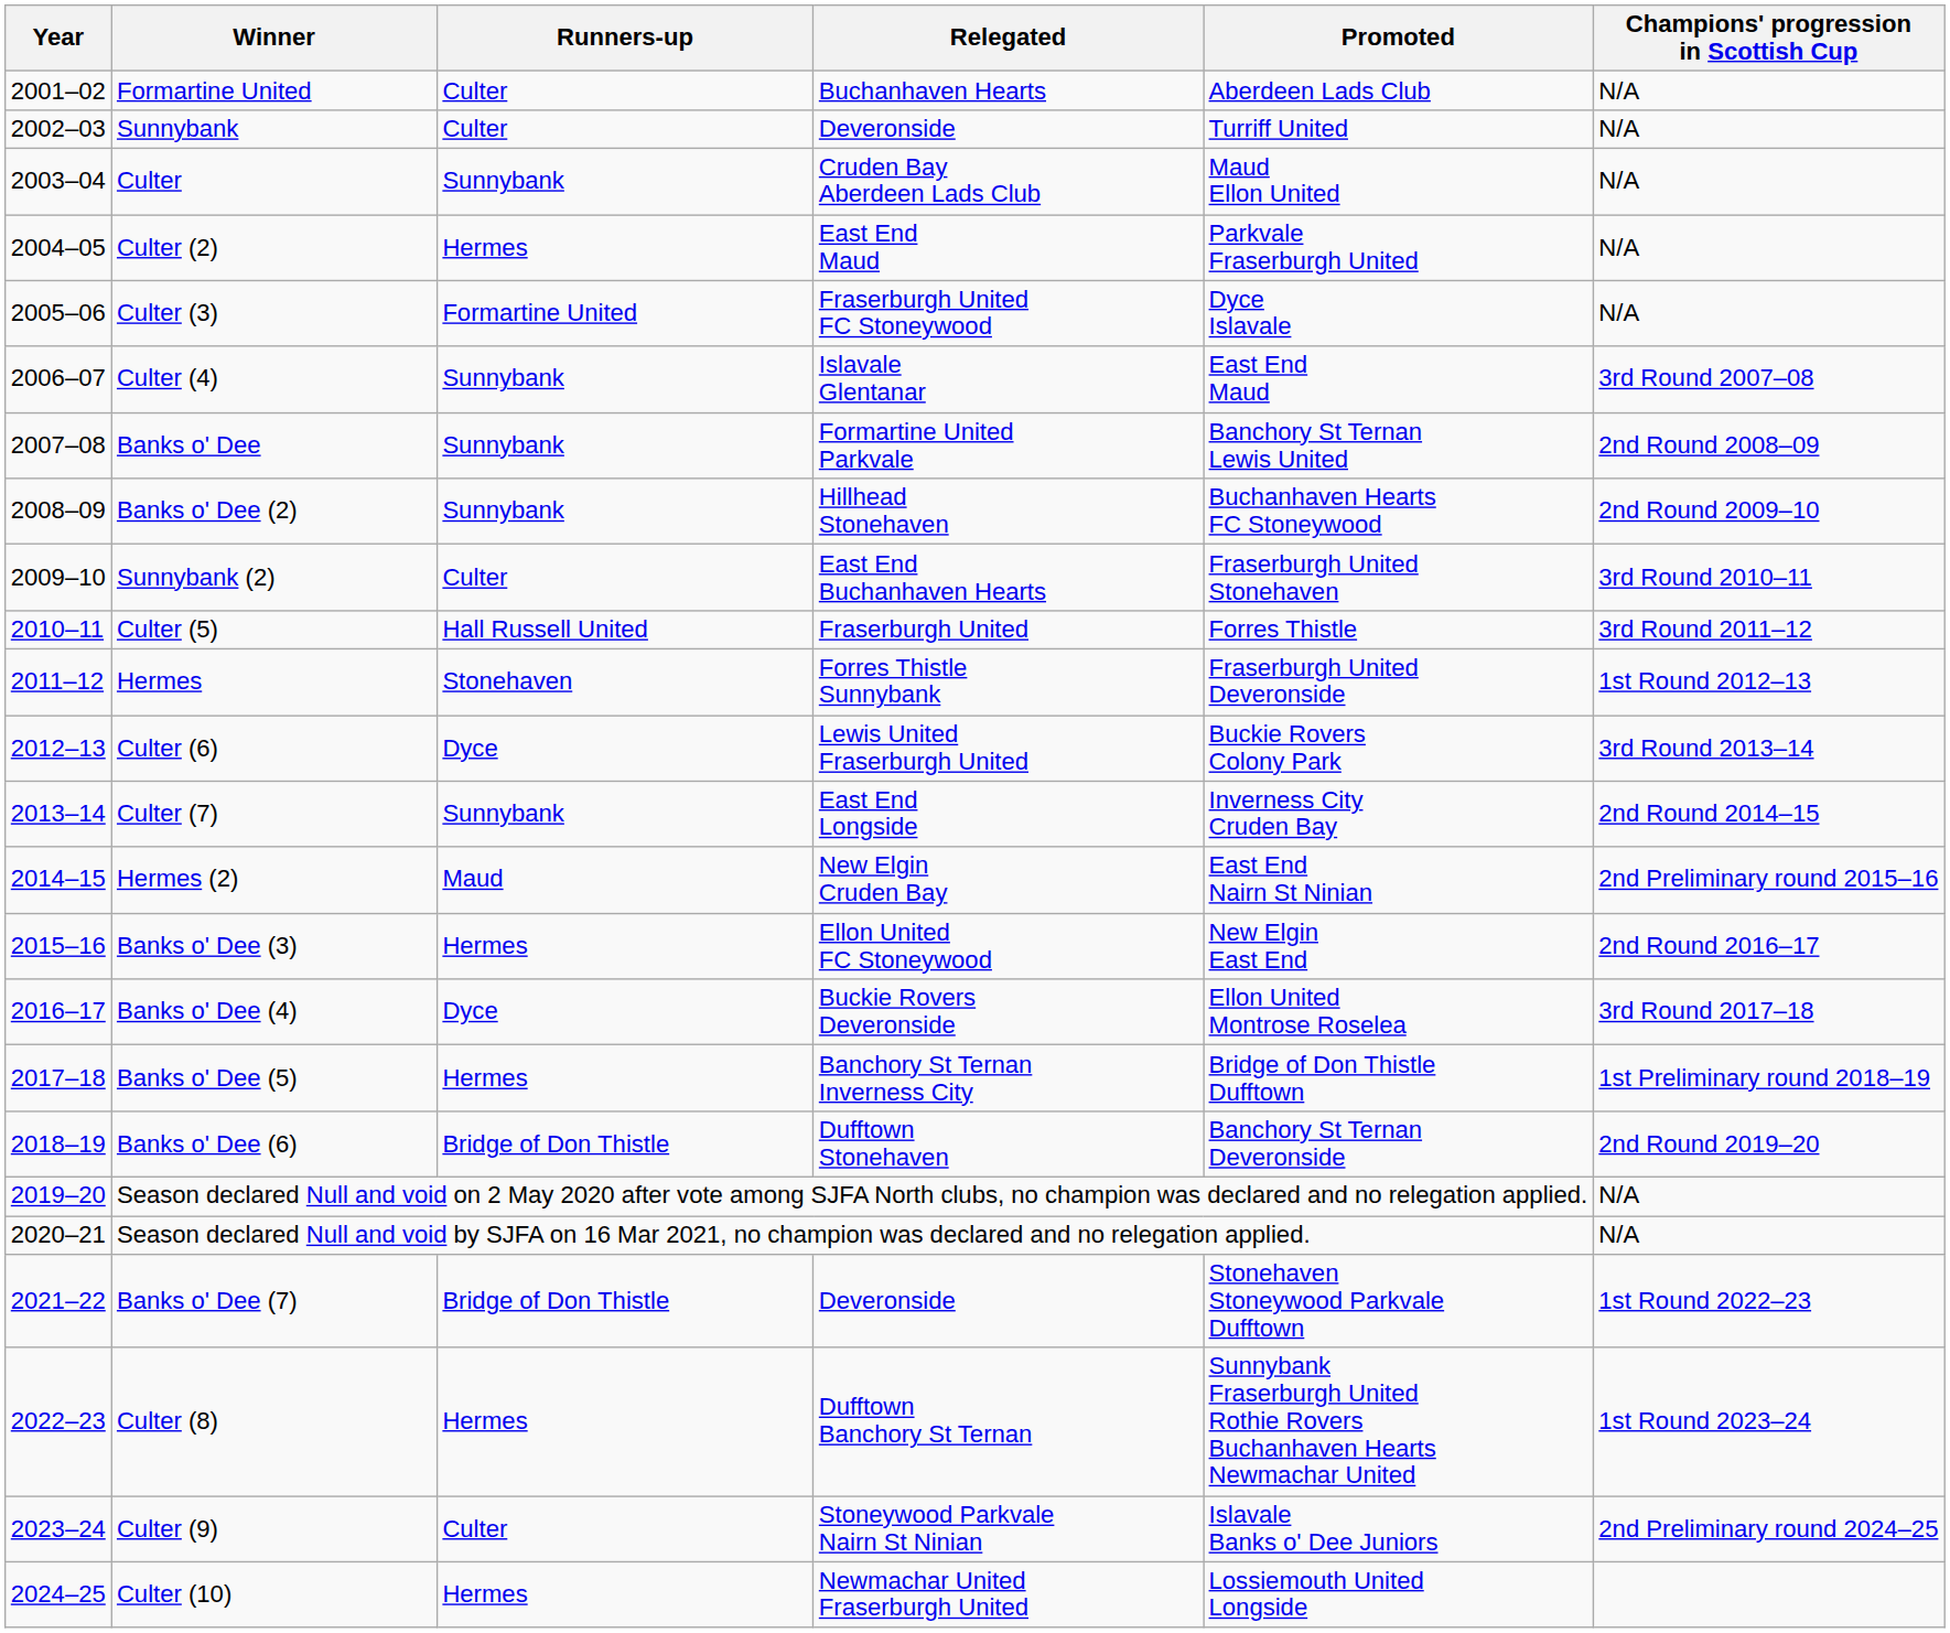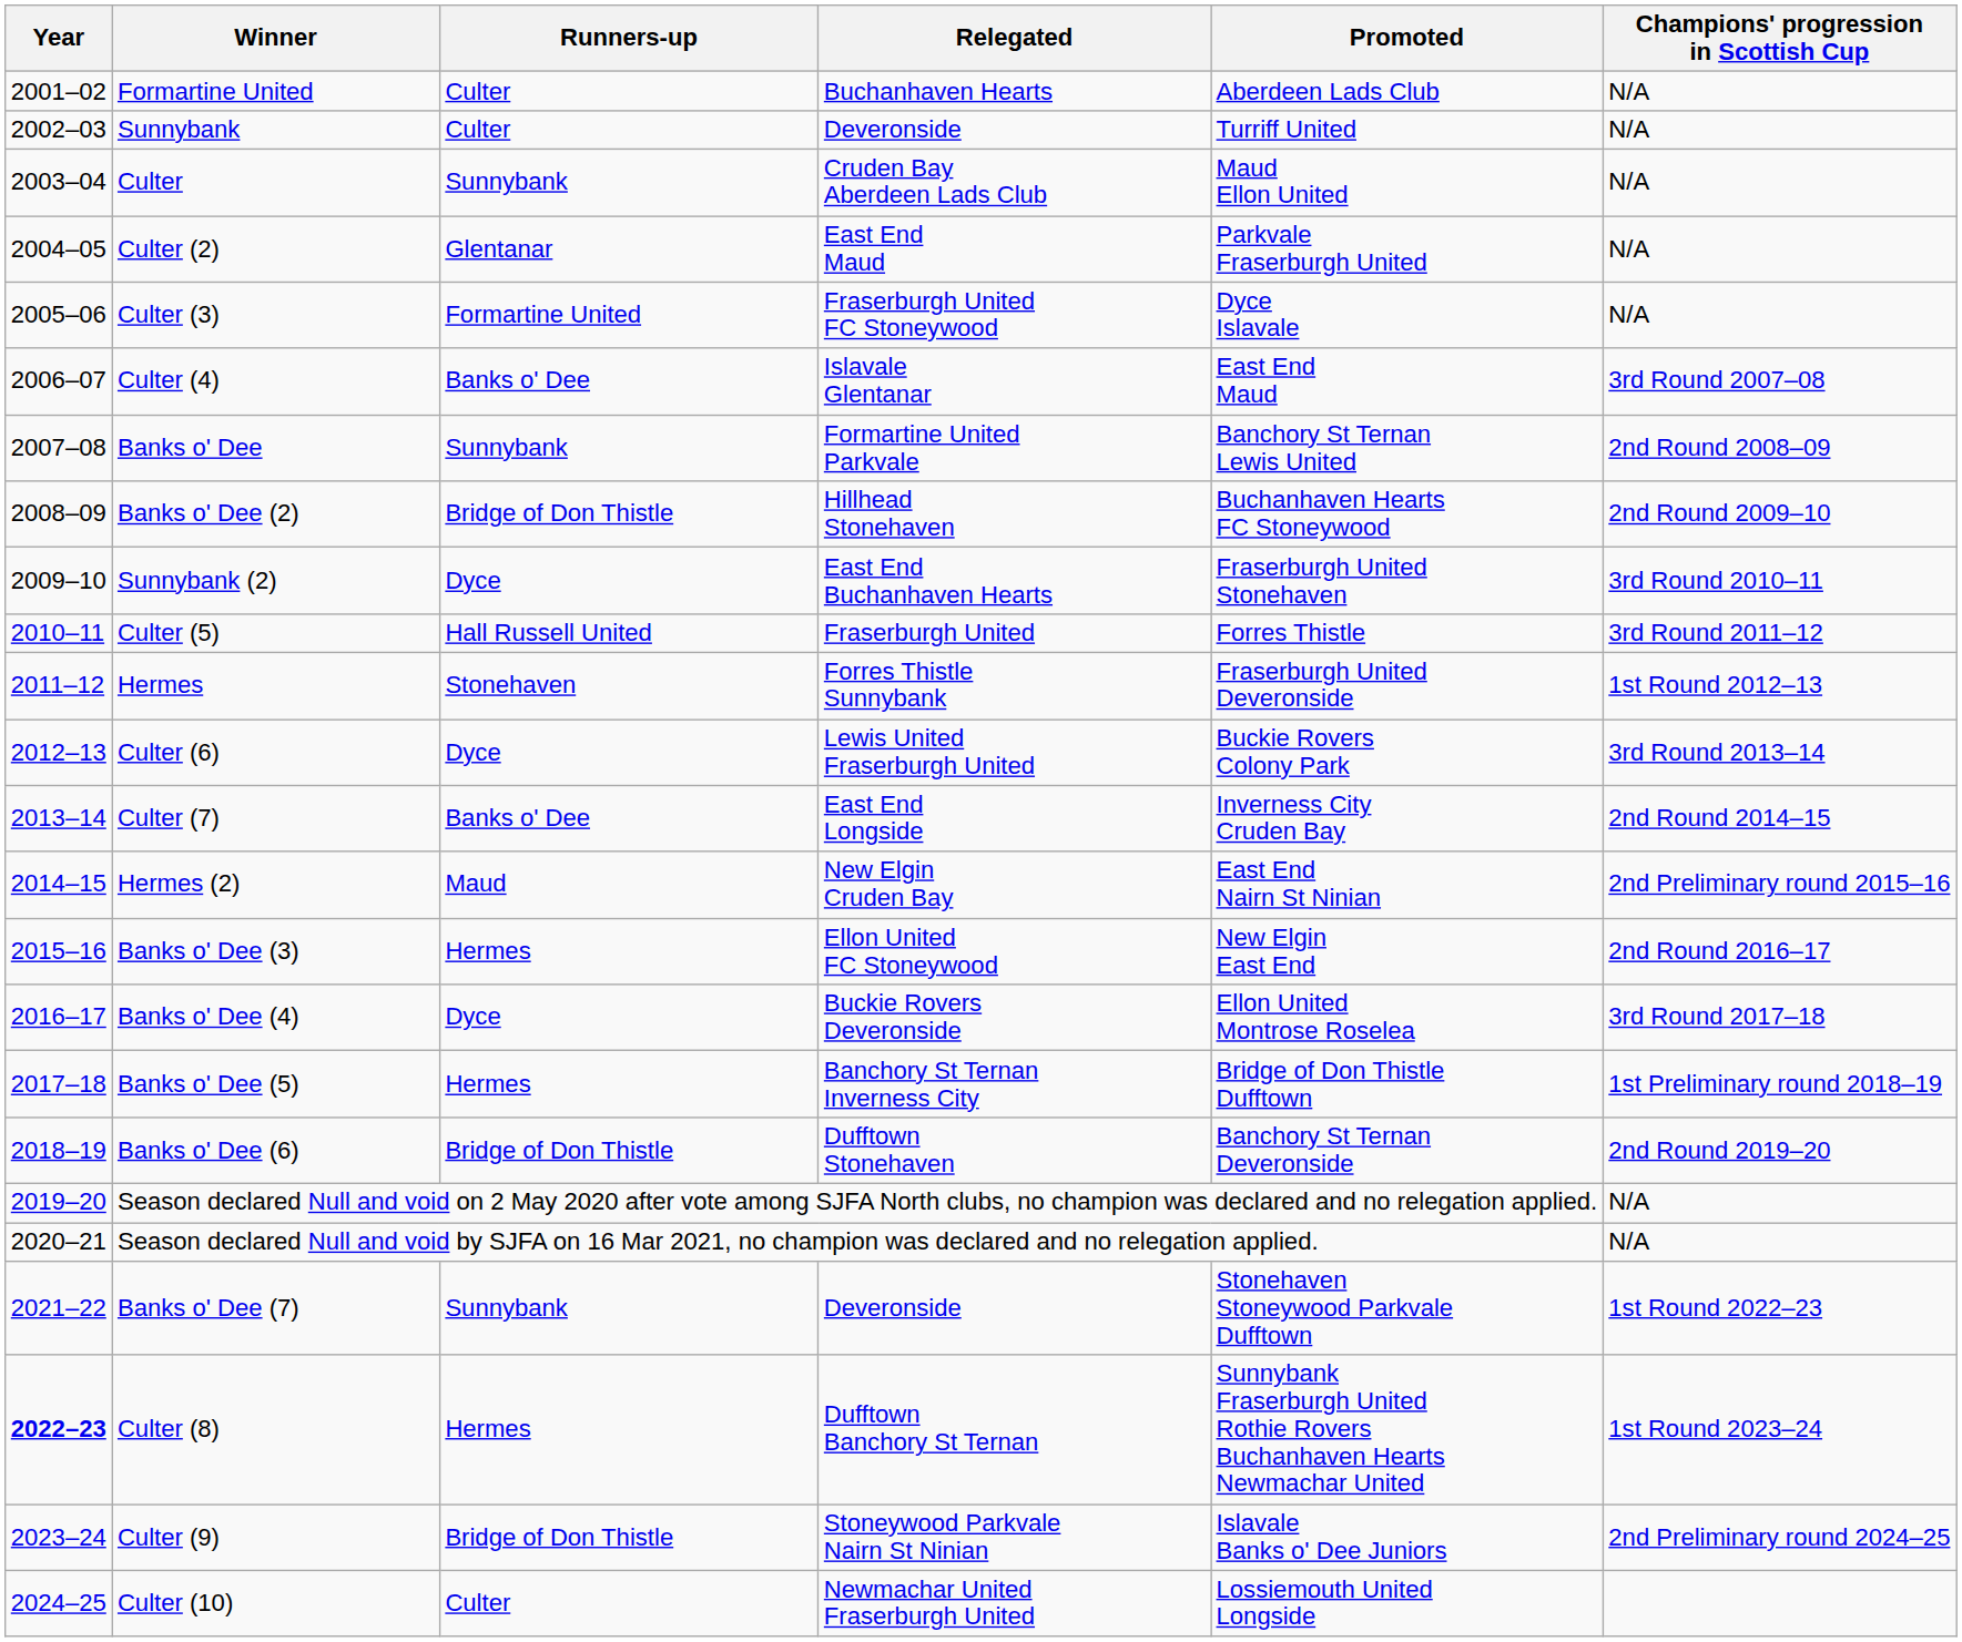Culter (2) | Runners-up: Hermes -> Glentanar
Culter (4) | Runners-up: Sunnybank -> Banks o' Dee
Banks o' Dee (2) | Runners-up: Sunnybank -> Bridge of Don Thistle
Sunnybank (2) | Runners-up: Culter -> Dyce
Culter (7) | Runners-up: Sunnybank -> Banks o' Dee
Banks o' Dee (7) | Runners-up: Bridge of Don Thistle -> Sunnybank
Culter (8) | Year: normal -> bold
Culter (9) | Runners-up: Culter -> Bridge of Don Thistle
Culter (10) | Runners-up: Hermes -> Culter
